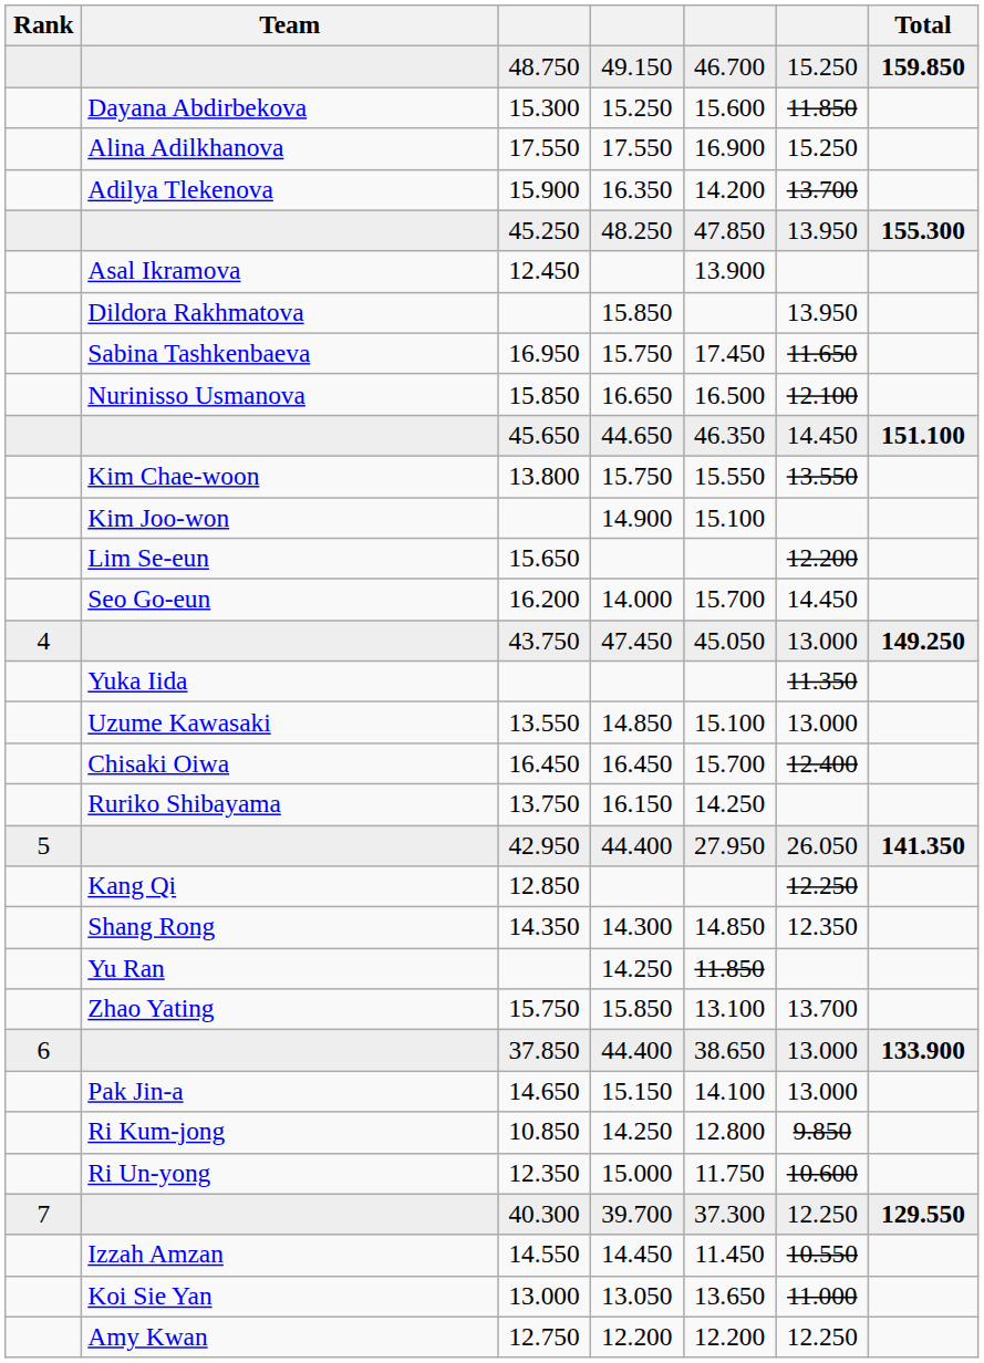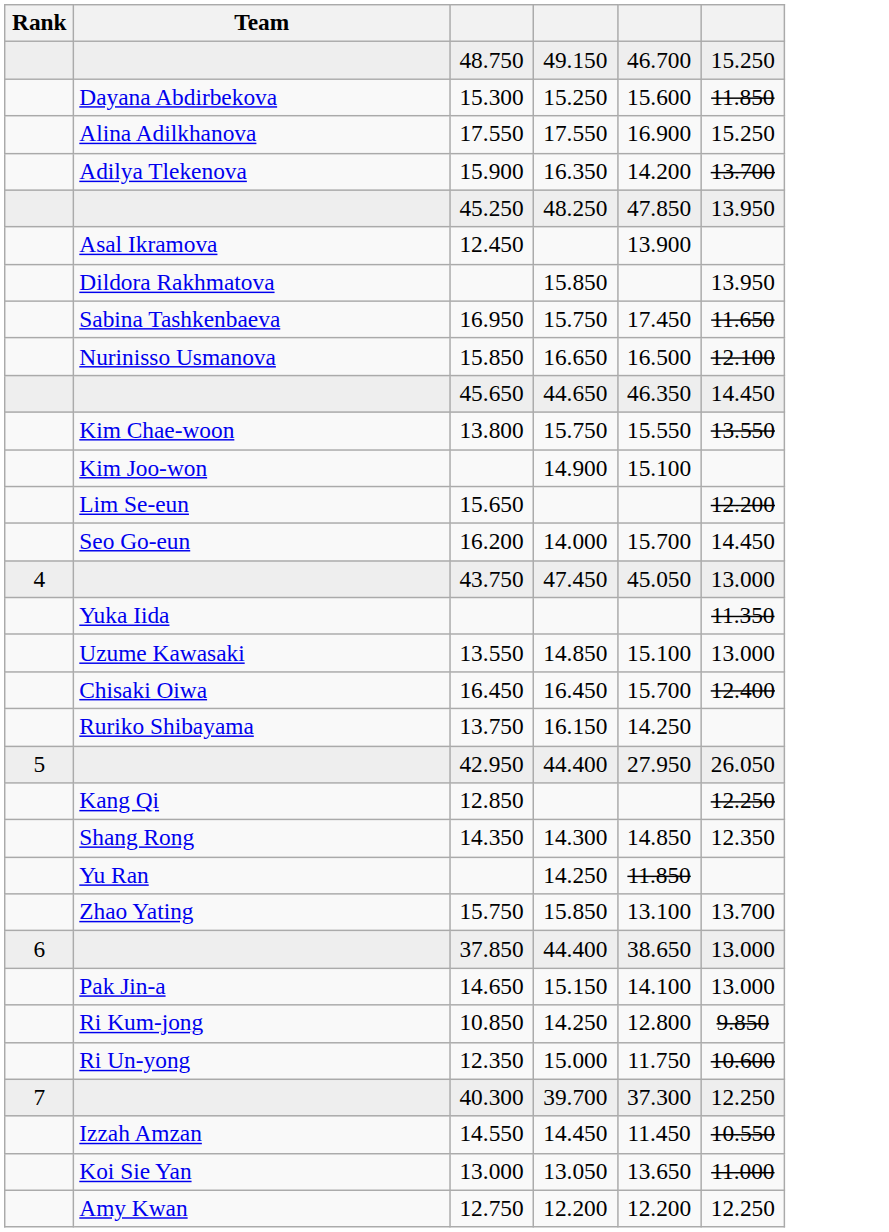- column: Total | 159.850 | 155.300 | 151.100 | 149.250 | 141.350 | 133.900 | 129.550
